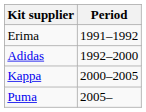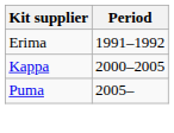- row: Adidas | 1992–2000
